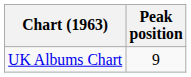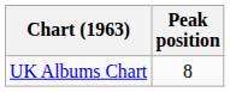UK Albums Chart | Peak position: 9 -> 8
